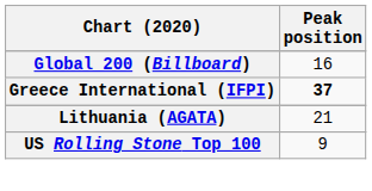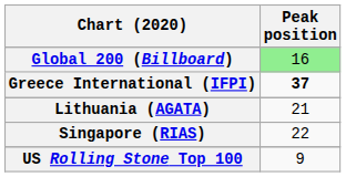Global 200 (Billboard) | Peak position: no background -> lightgreen background
+ row: Singapore (RIAS) | 22
